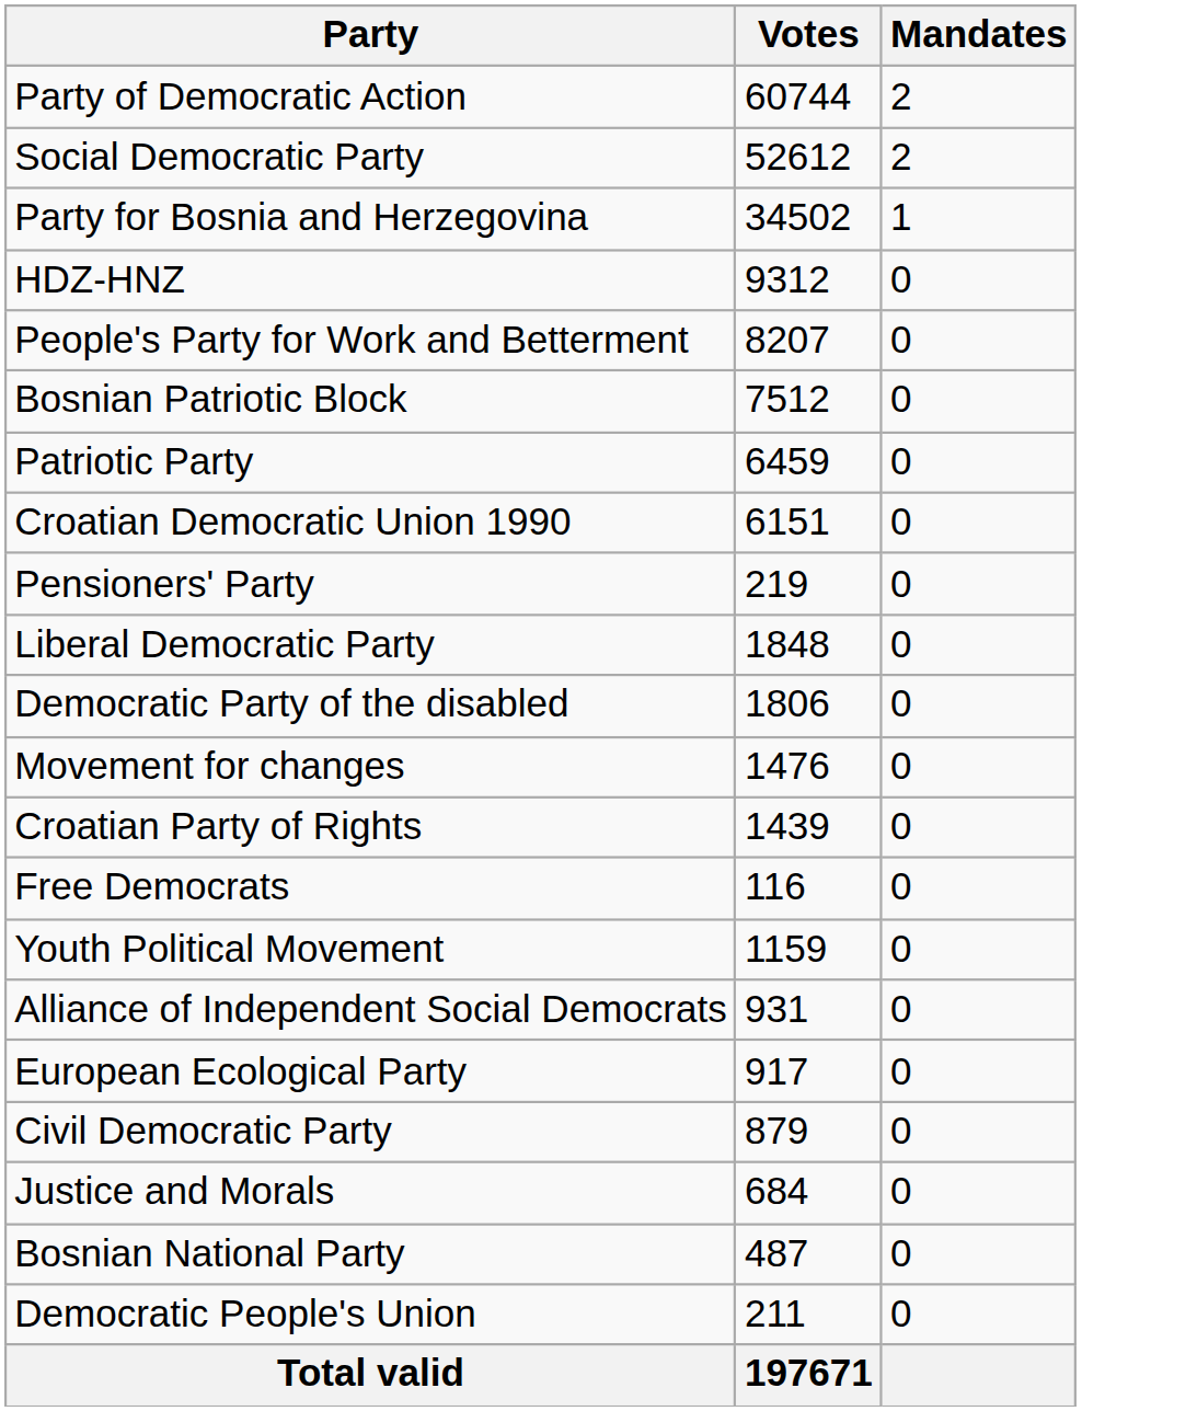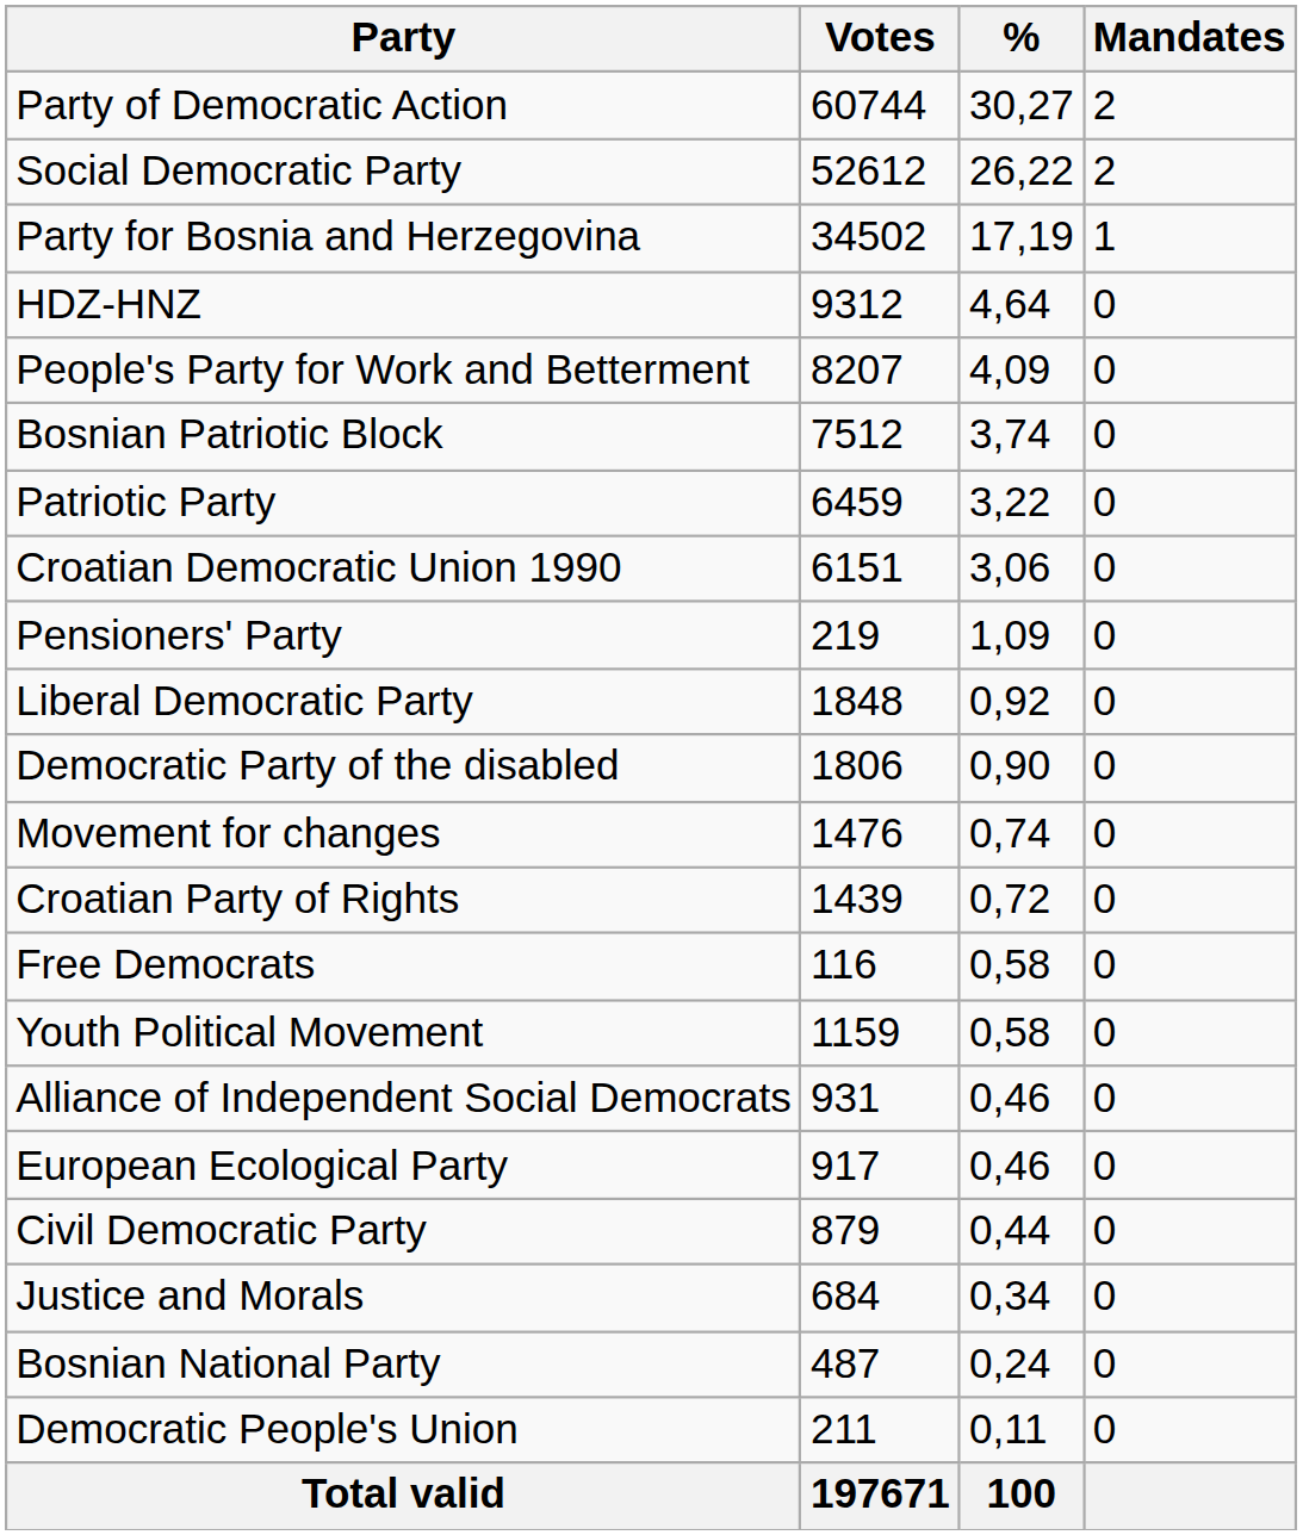+ column: % | 30,27 | 26,22 | 17,19 | 4,64 | 4,09 | 3,74 | 3,22 | 3,06 | 1,09 | 0,92 | 0,90 | 0,74 | 0,72 | 0,58 | 0,58 | 0,46 | 0,46 | 0,44 | 0,34 | 0,24 | 0,11 | 100
